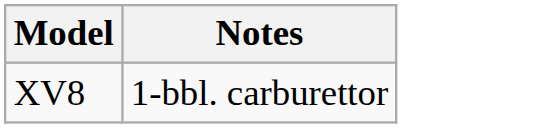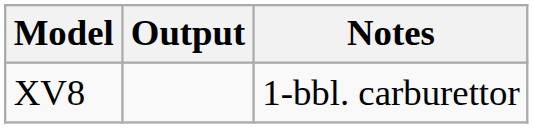+ column: Output
